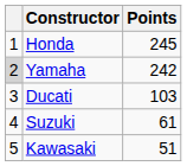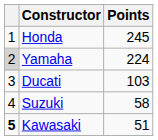Yamaha | Points: 242 -> 224
Suzuki | Points: 61 -> 58
Kawasaki | column 1: normal -> bold
